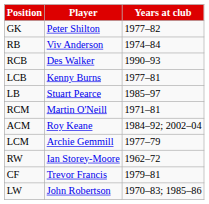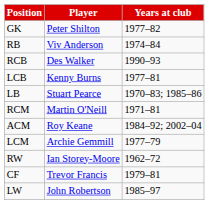LB | Years at club: 1985–97 -> 1970–83; 1985–86
LW | Years at club: 1970–83; 1985–86 -> 1985–97
